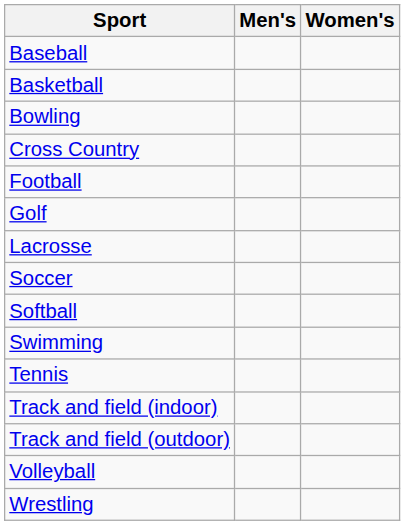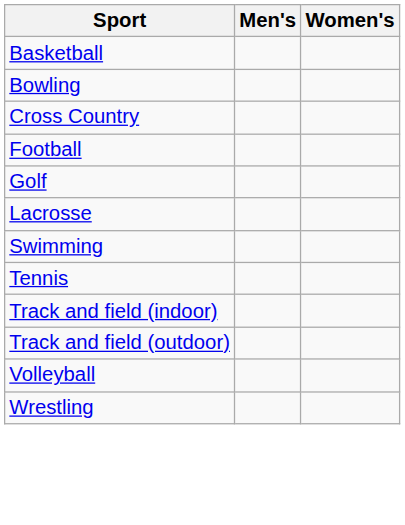- row: Baseball
- row: Soccer
- row: Softball
